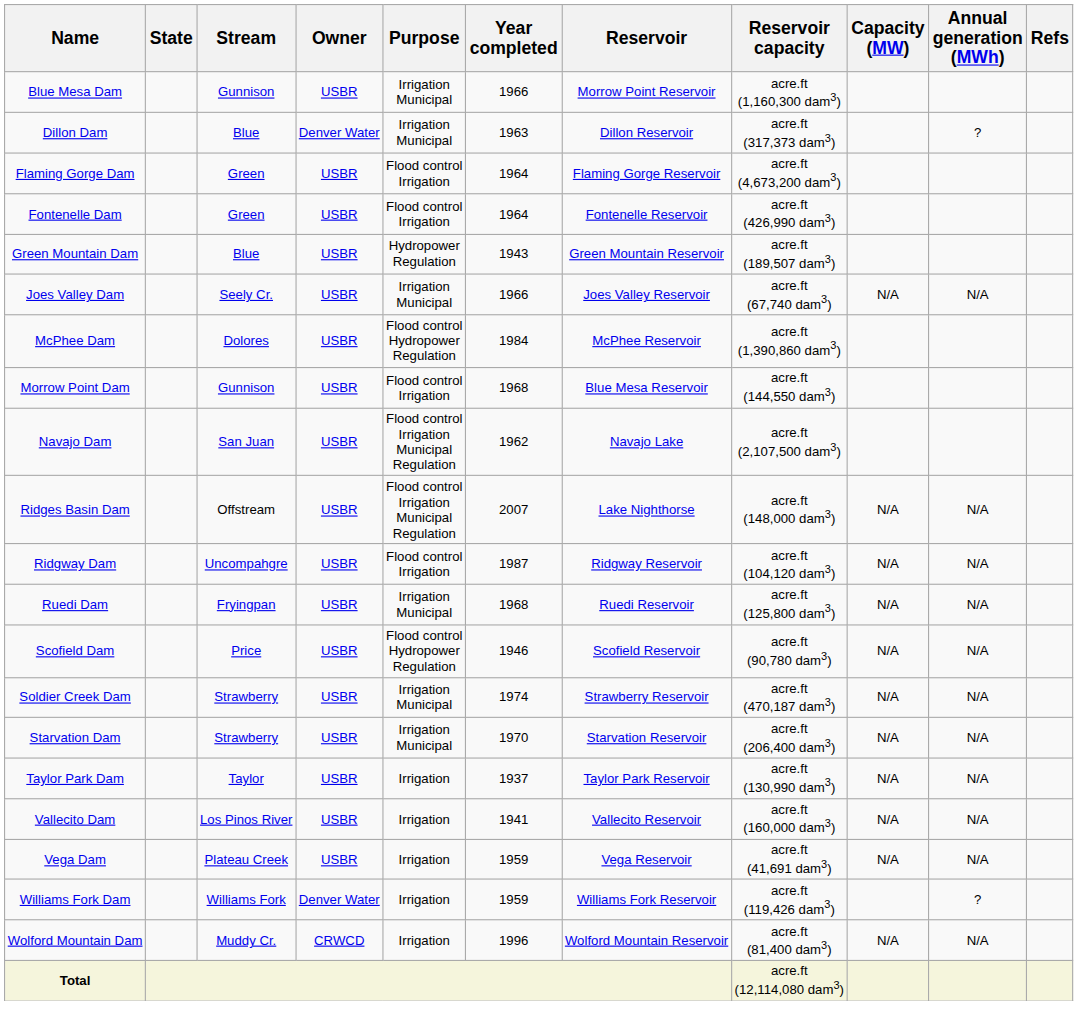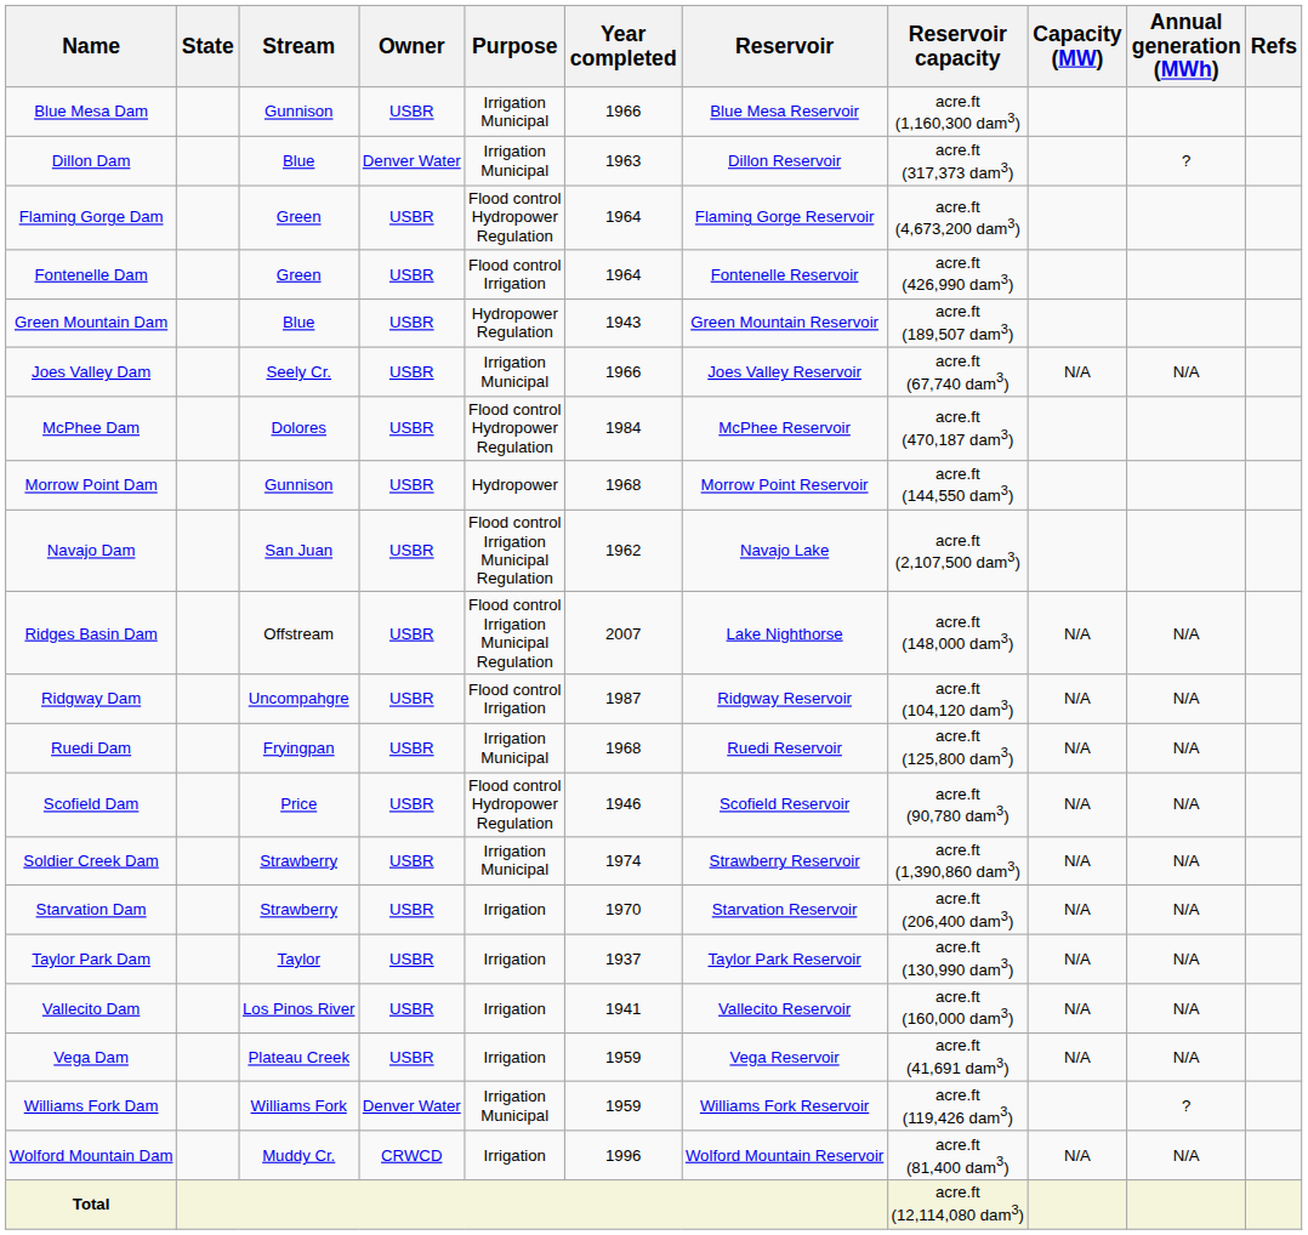Blue Mesa Dam | Reservoir: Morrow Point Reservoir -> Blue Mesa Reservoir
Flaming Gorge Dam | Purpose: Flood control Irrigation -> Flood control Hydropower Regulation
McPhee Dam | Reservoir capacity: acre.ft (1,390,860 dam3) -> acre.ft (470,187 dam3)
Morrow Point Dam | Purpose: Flood control Irrigation -> Hydropower
Morrow Point Dam | Reservoir: Blue Mesa Reservoir -> Morrow Point Reservoir
Soldier Creek Dam | Reservoir capacity: acre.ft (470,187 dam3) -> acre.ft (1,390,860 dam3)
Starvation Dam | Purpose: Irrigation Municipal -> Irrigation
Williams Fork Dam | Purpose: Irrigation -> Irrigation Municipal
